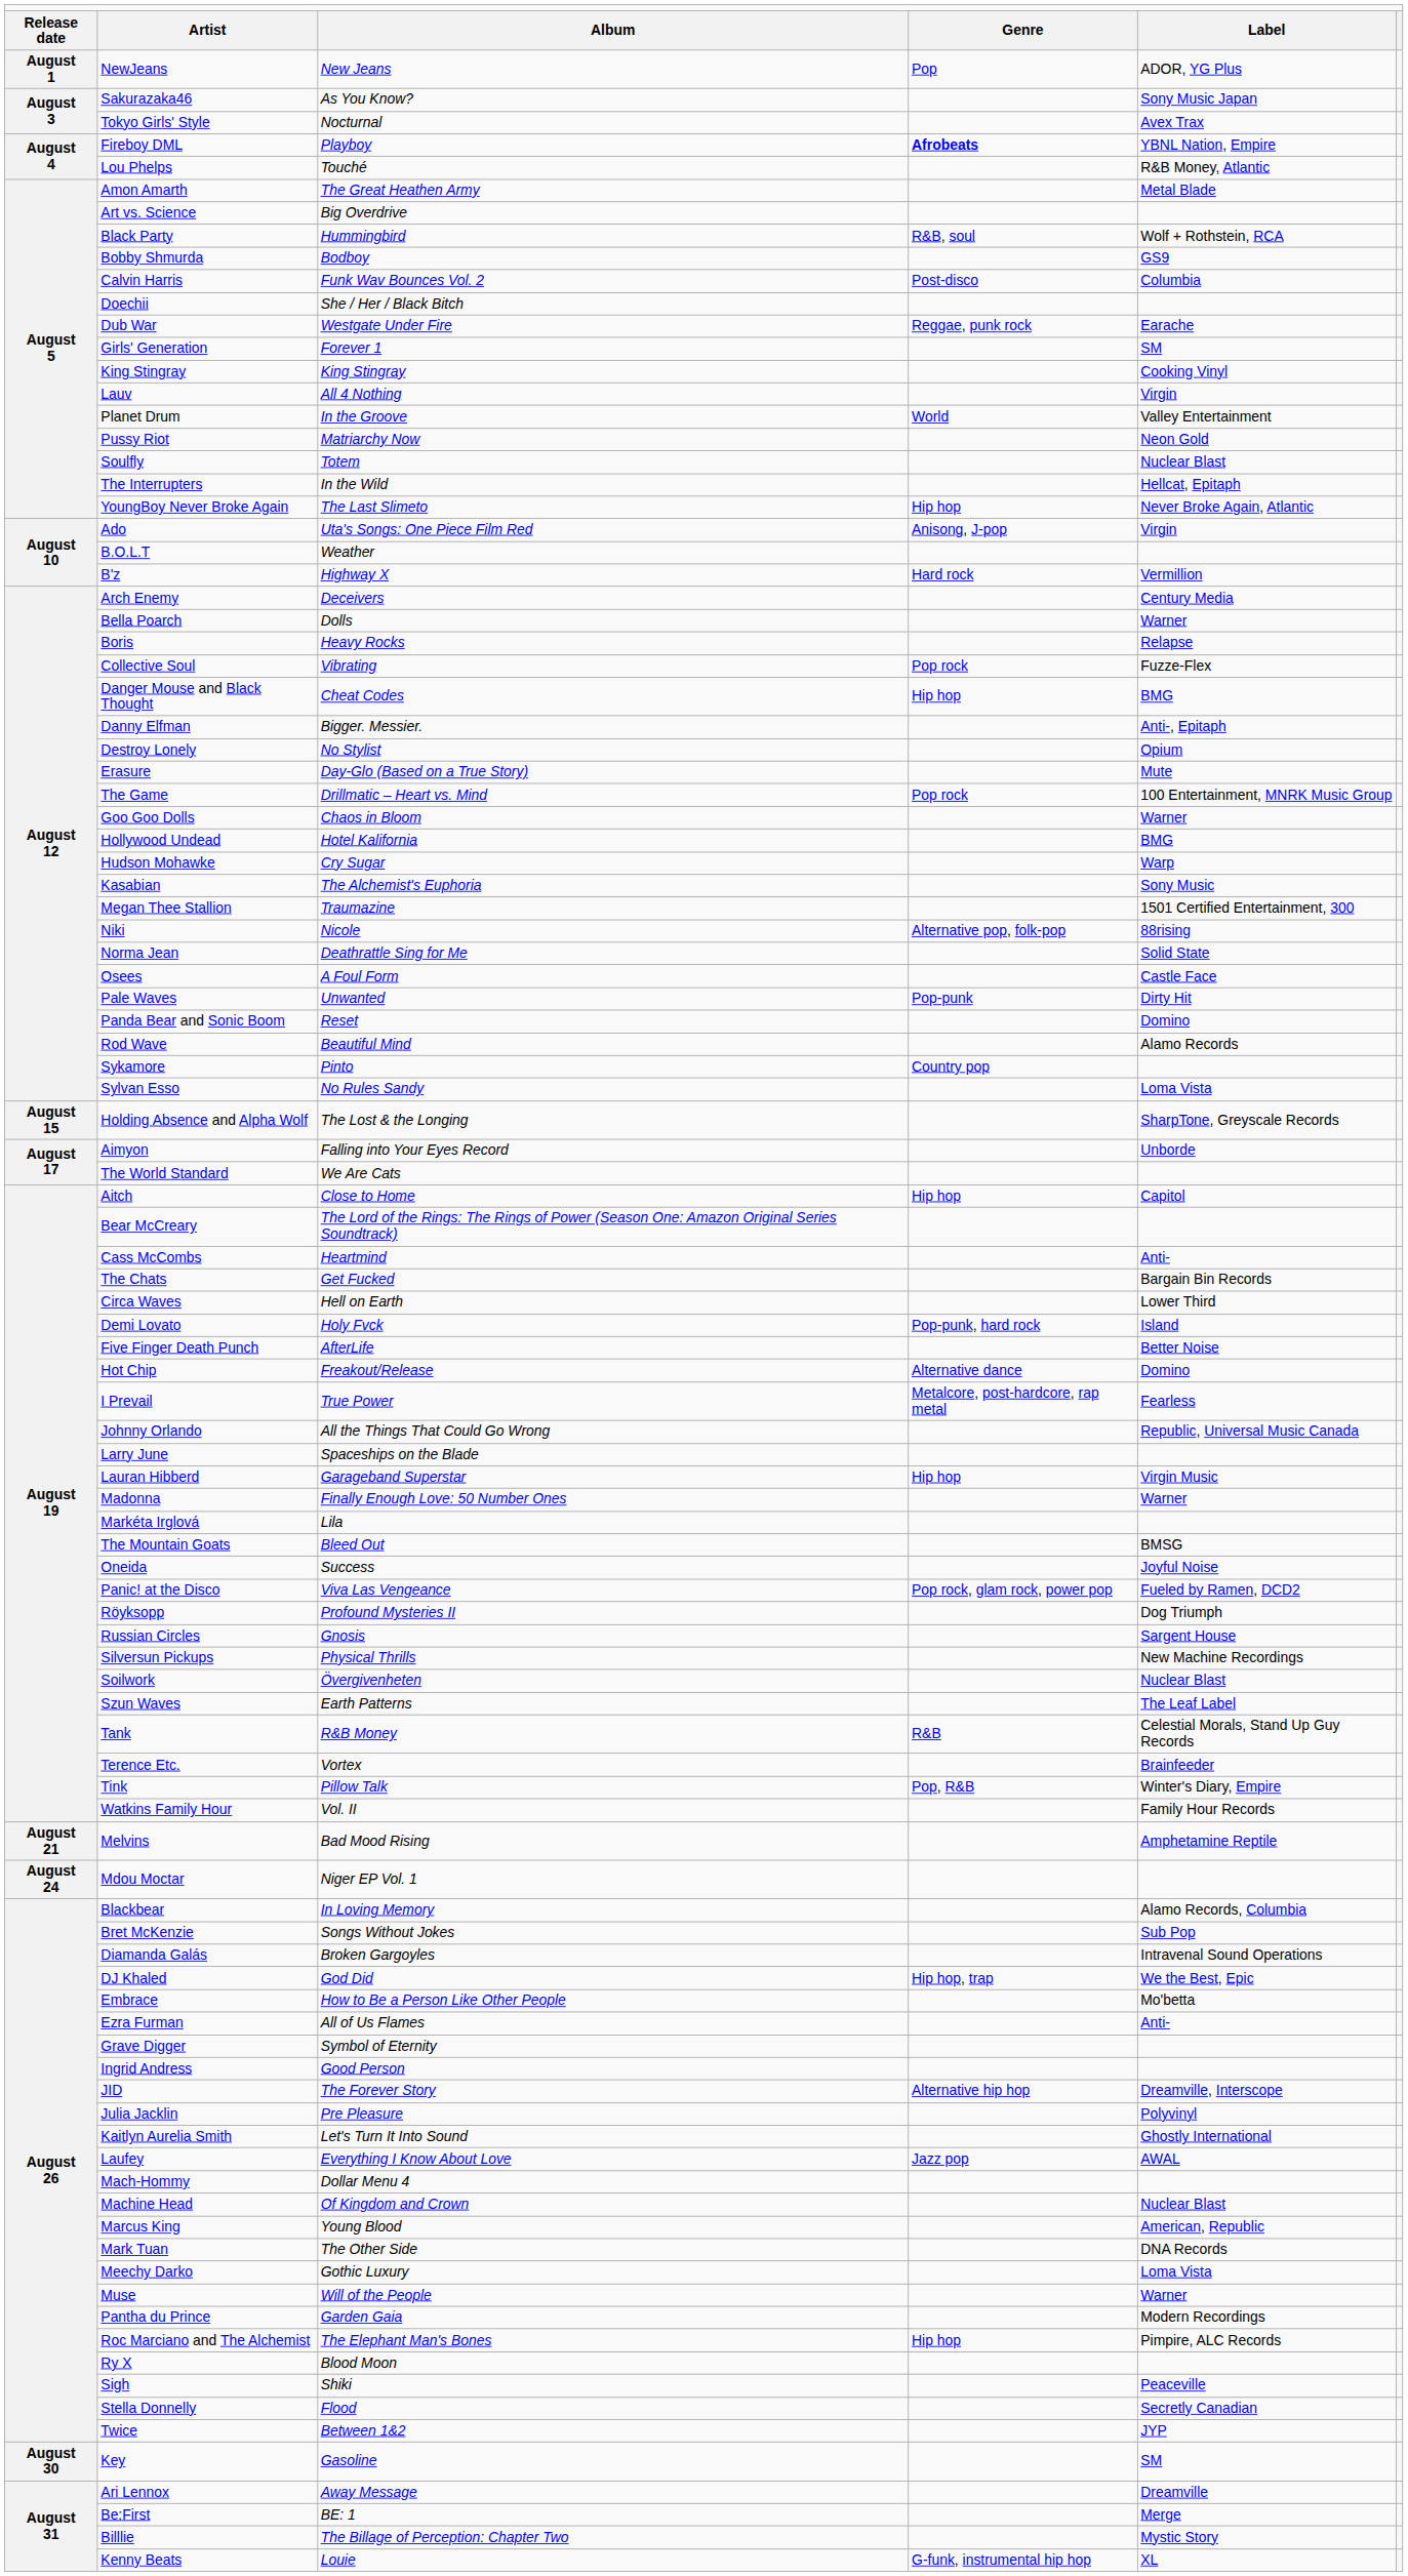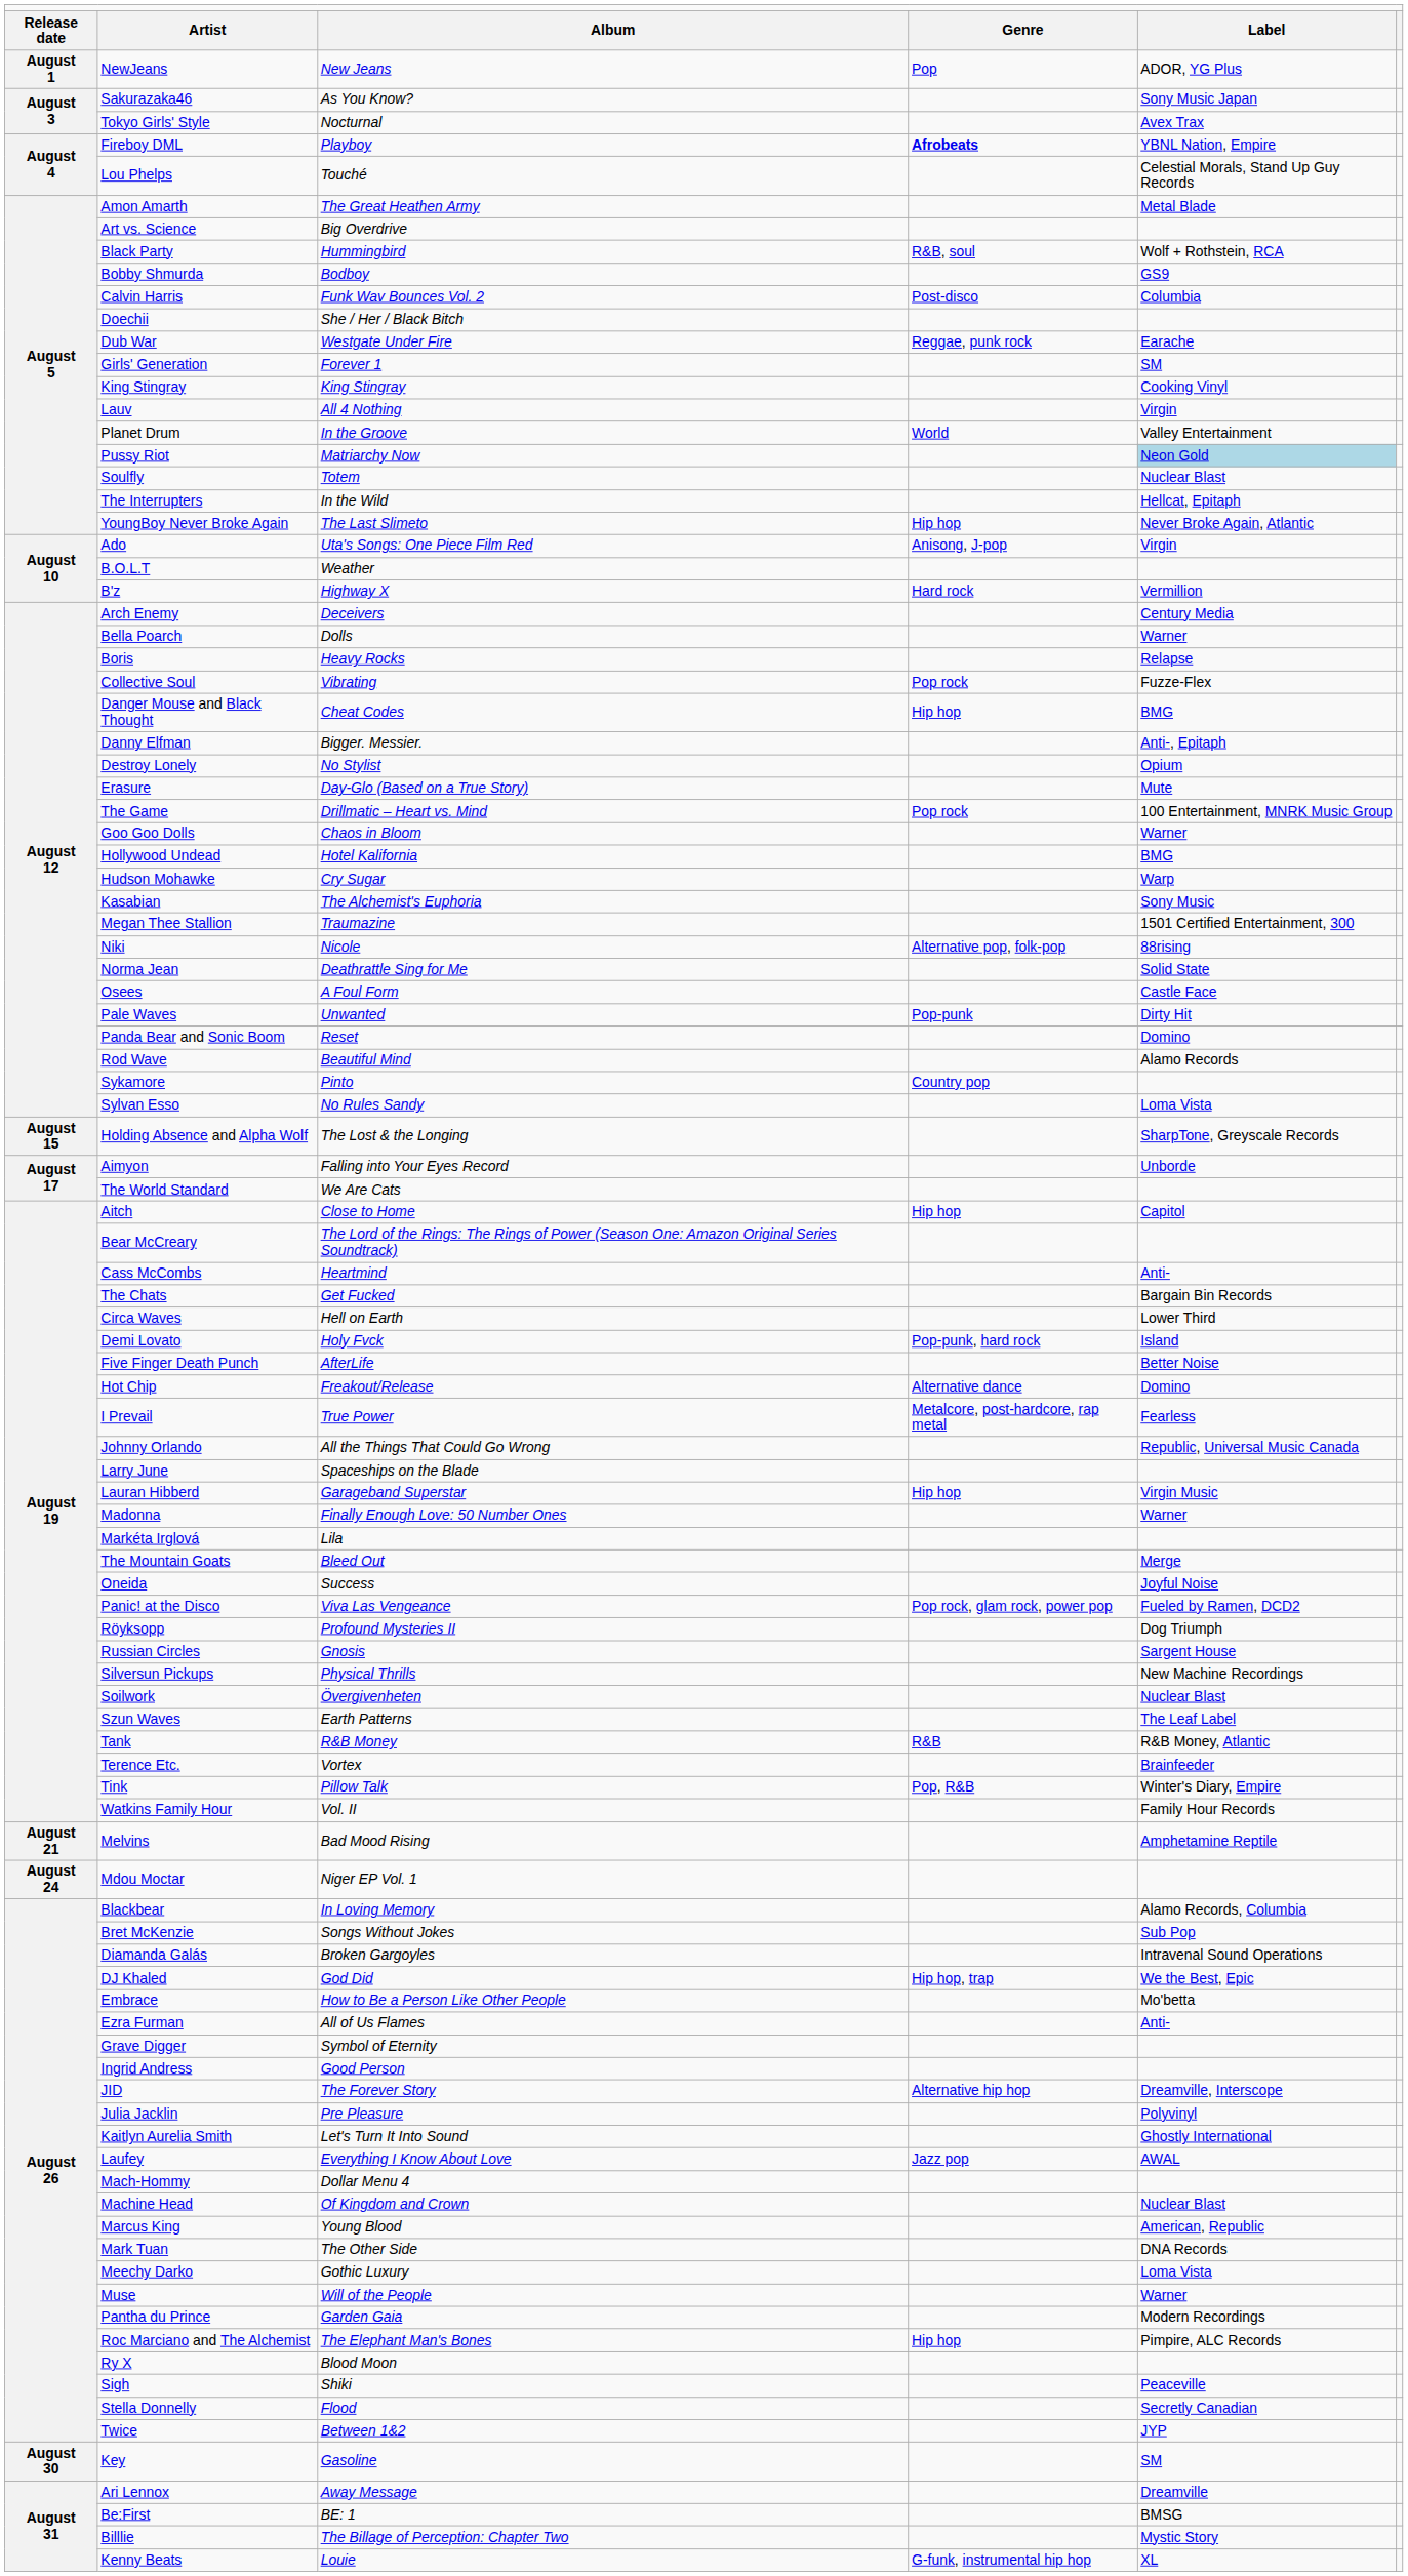Lou Phelps | column 5: R&B Money, Atlantic -> Celestial Morals, Stand Up Guy Records
Pussy Riot | column 5: no background -> lightblue background
The Mountain Goats | column 5: BMSG -> Merge
Tank | column 5: Celestial Morals, Stand Up Guy Records -> R&B Money, Atlantic
Be:First | column 5: Merge -> BMSG
